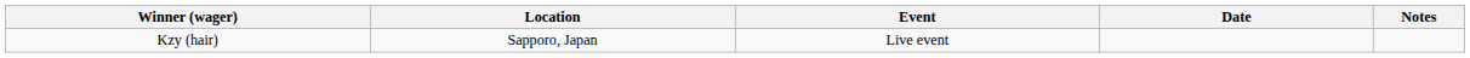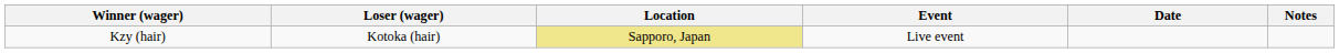+ column: Loser (wager) | Kotoka (hair)
Kzy (hair) | Location: no background -> khaki background
